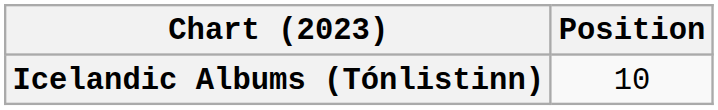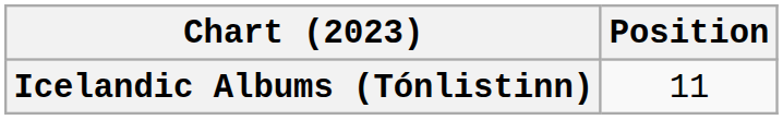Icelandic Albums (Tónlistinn) | Position: 10 -> 11
